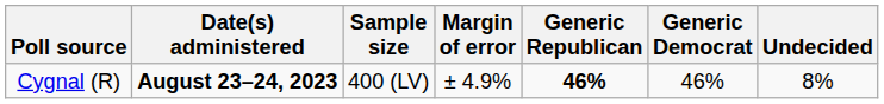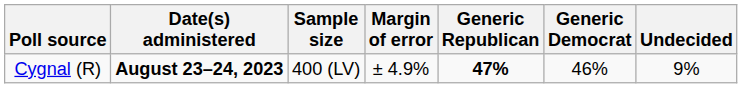Cygnal (R) | Generic Republican: 46% -> 47%
Cygnal (R) | Undecided: 8% -> 9%
